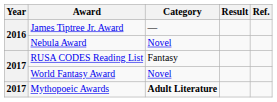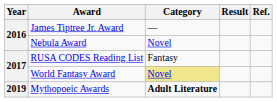World Fantasy Award | Category: no background -> khaki background
Mythopoeic Awards | Year: 2017 -> 2019
